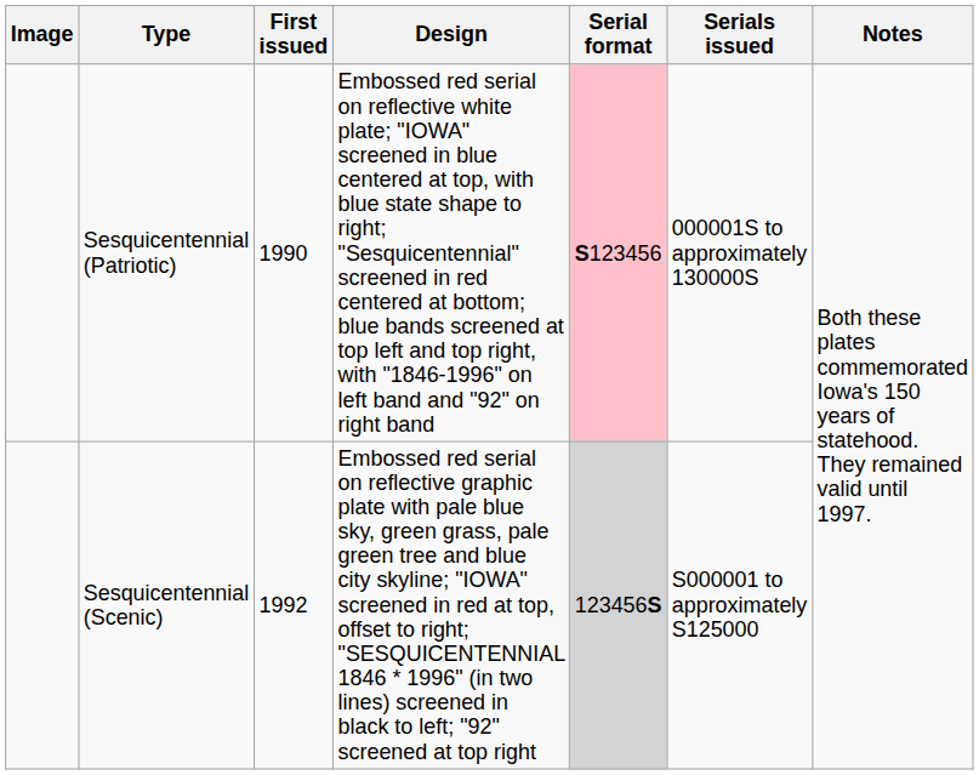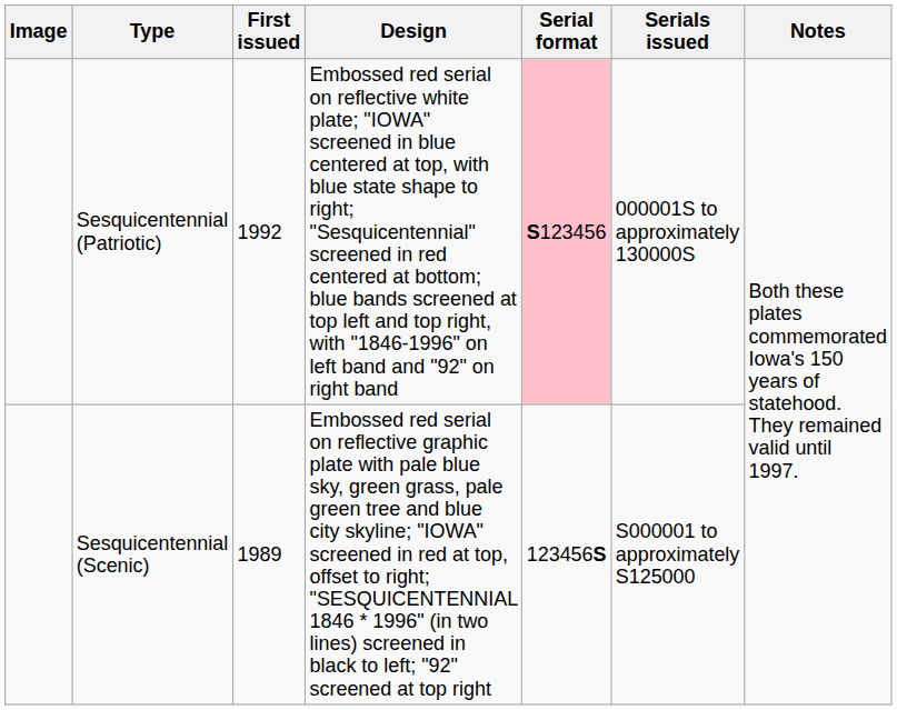Sesquicentennial (Patriotic) | First issued: 1990 -> 1992
Sesquicentennial (Scenic) | First issued: 1992 -> 1989
Sesquicentennial (Scenic) | Serial format: lightgrey background -> no background
